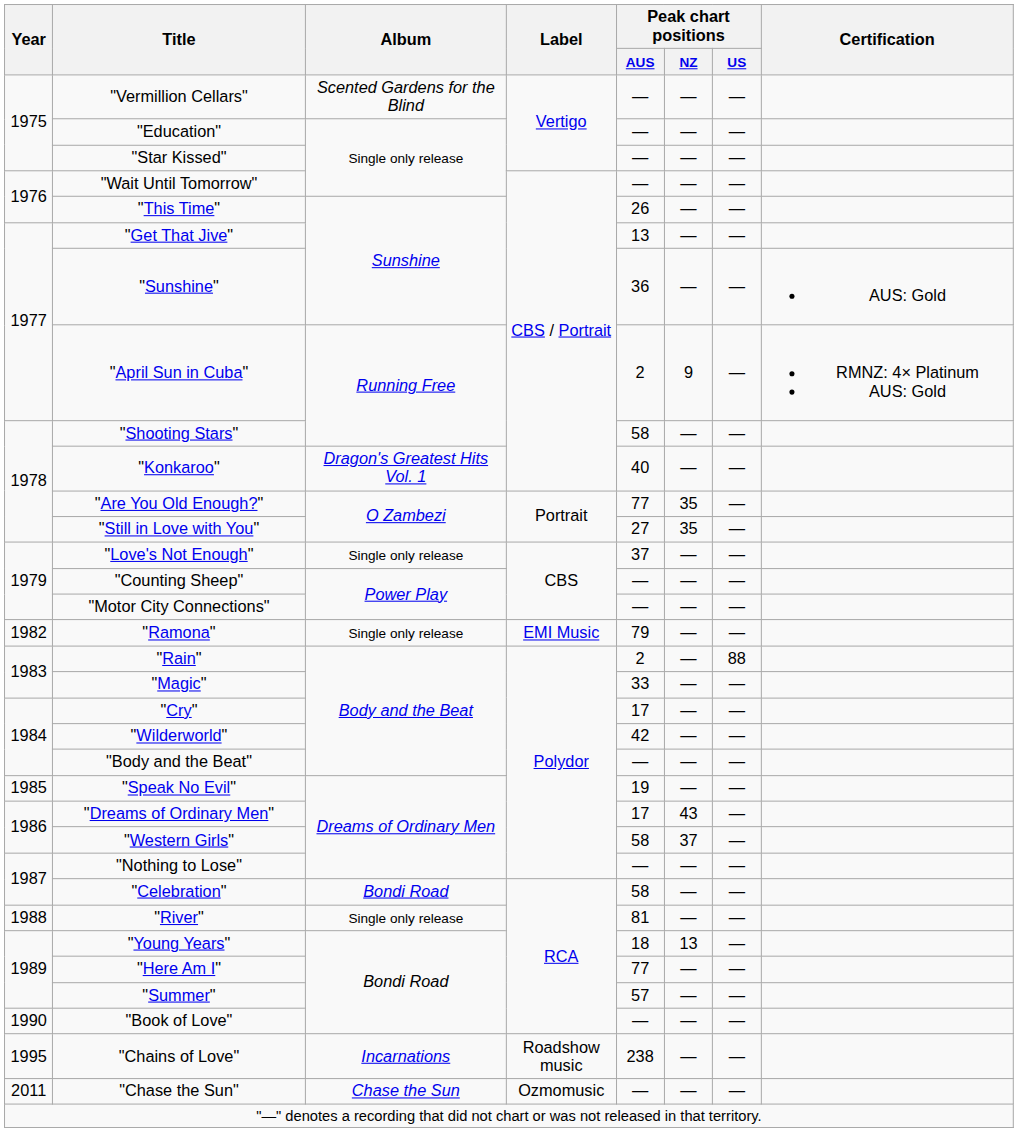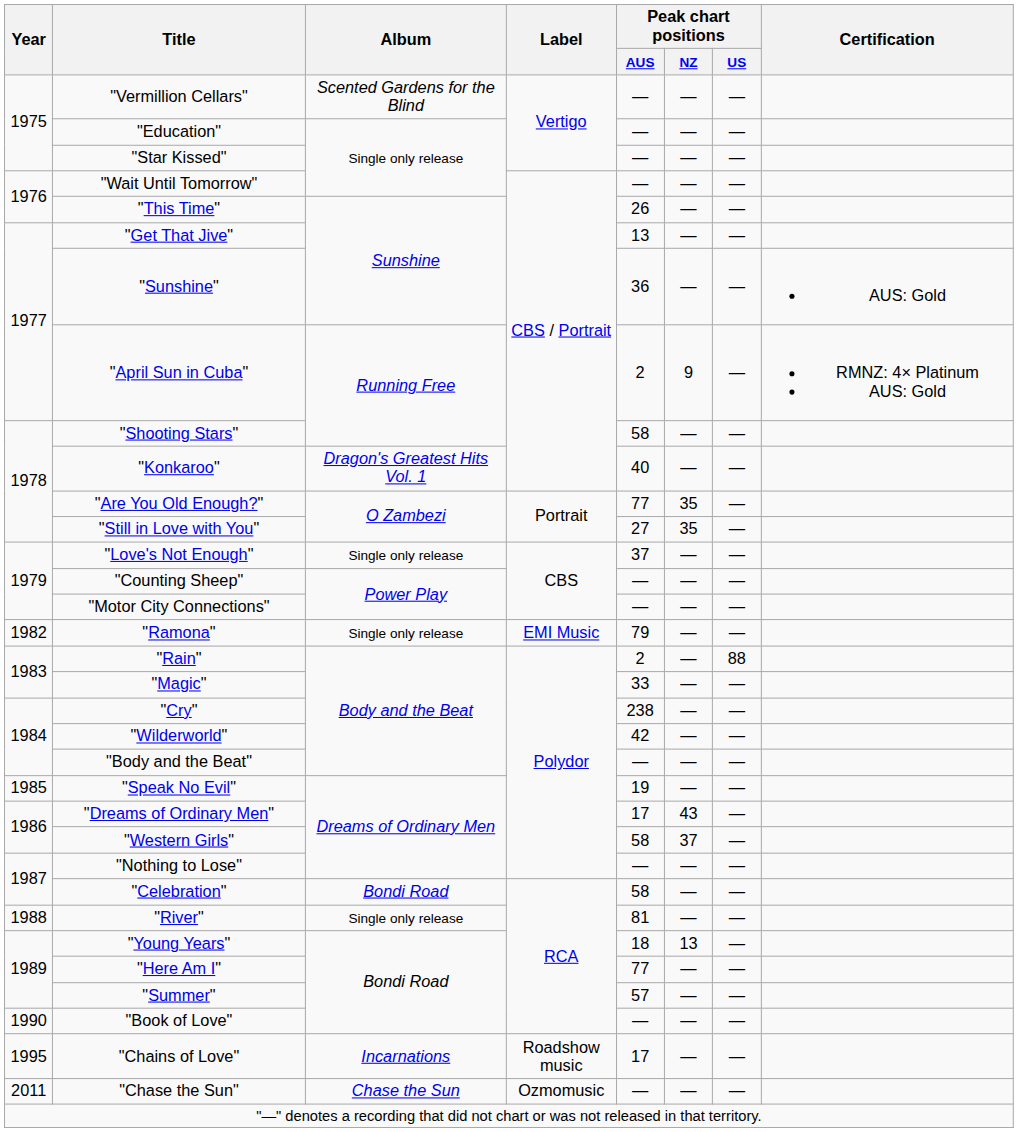"Cry" | Peak chart positions / AUS: 17 -> 238
"Chains of Love" | Peak chart positions / AUS: 238 -> 17
